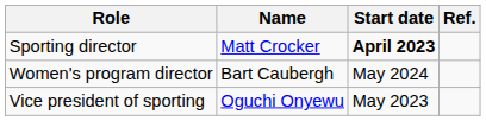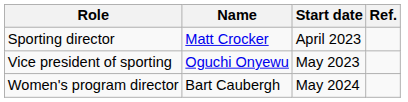Sporting director | Start date: bold -> normal
rows swapped: Vice president of sporting <-> Women's program director
